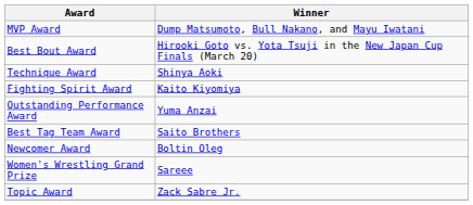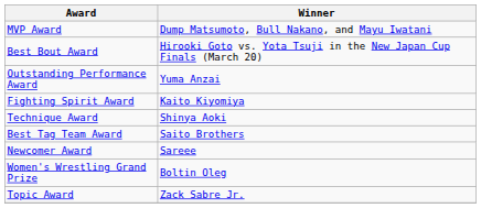rows swapped: Outstanding Performance Award <-> Technique Award
Newcomer Award | Winner: Boltin Oleg -> Sareee
Women's Wrestling Grand Prize | Winner: Sareee -> Boltin Oleg
